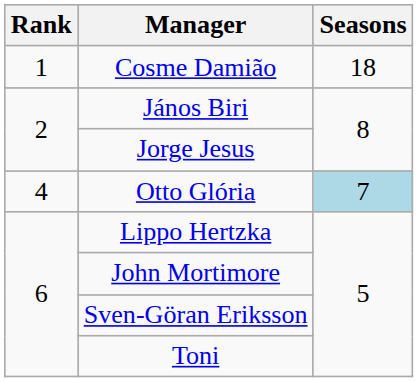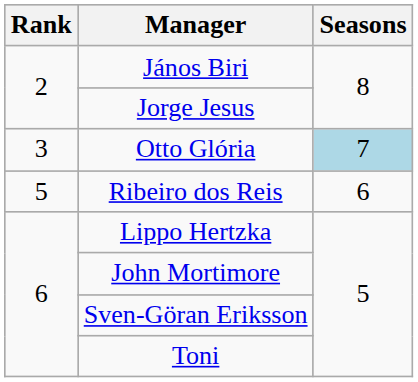- row: 1 | Cosme Damião | 18
Otto Glória | Rank: 4 -> 3
+ row: 5 | Ribeiro dos Reis | 6
